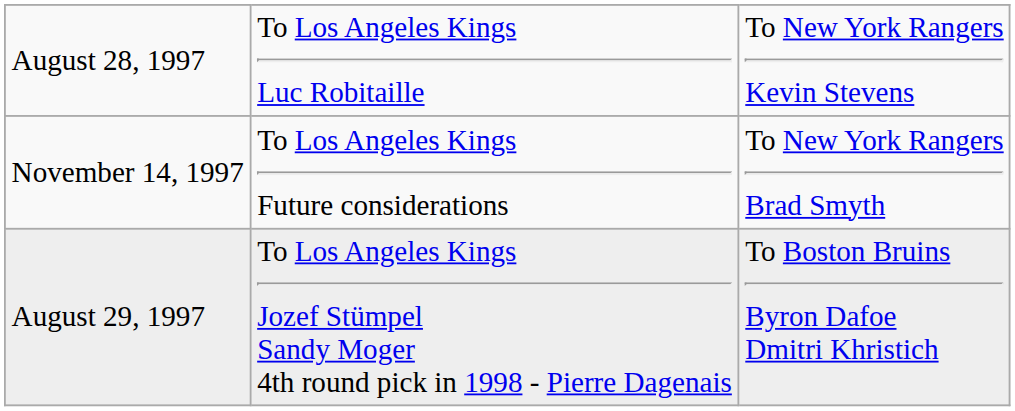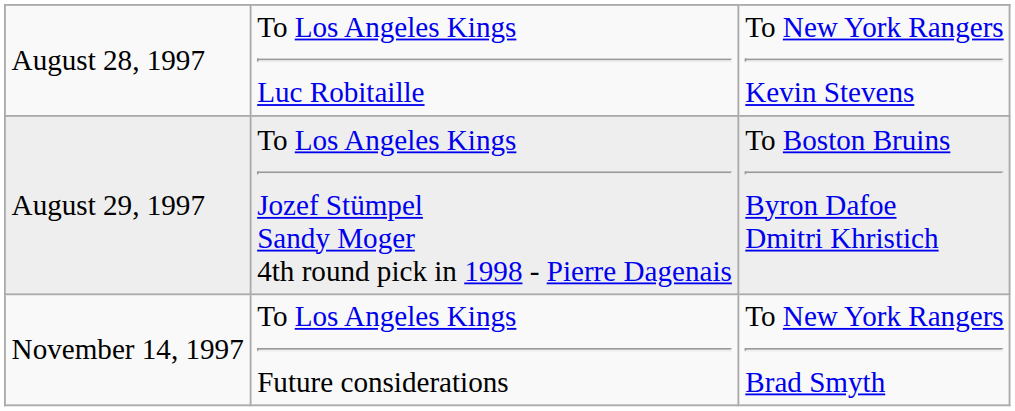rows swapped: August 29, 1997 <-> November 14, 1997
